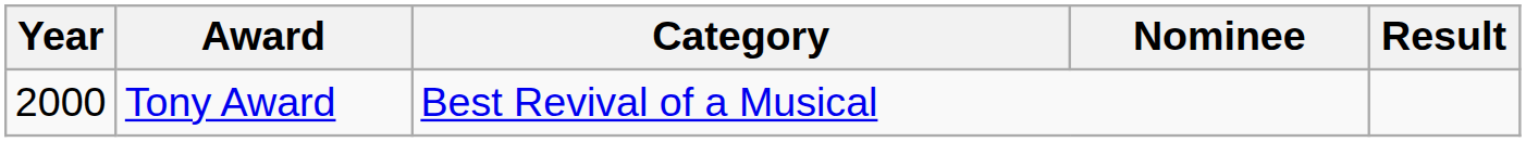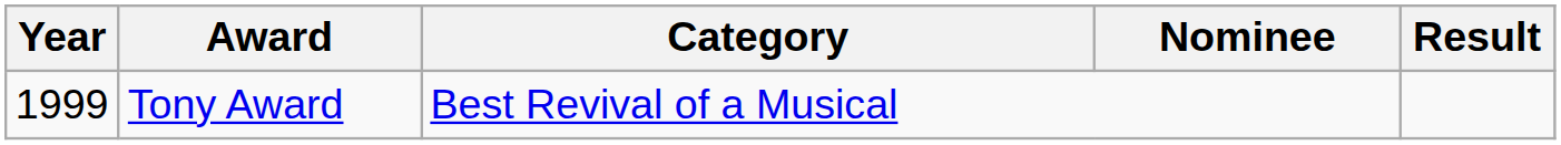Tony Award | Year: 2000 -> 1999
